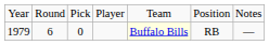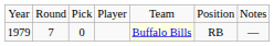1979 | column 2: 6 -> 7
